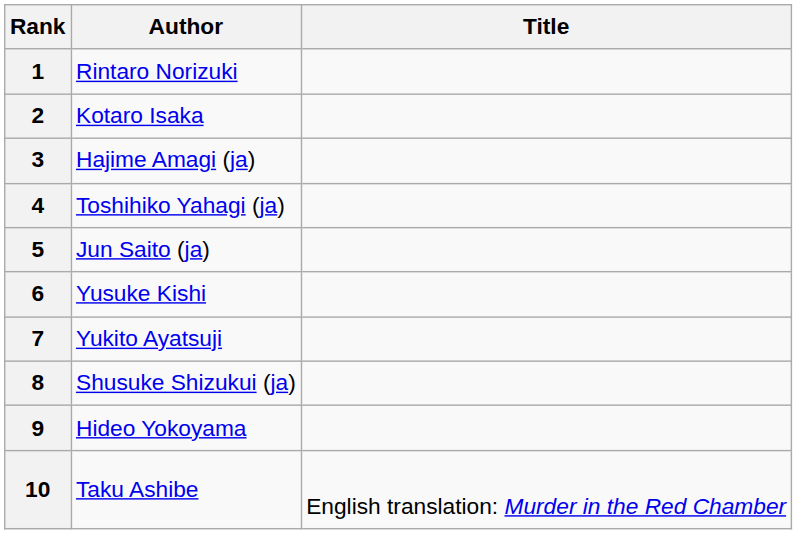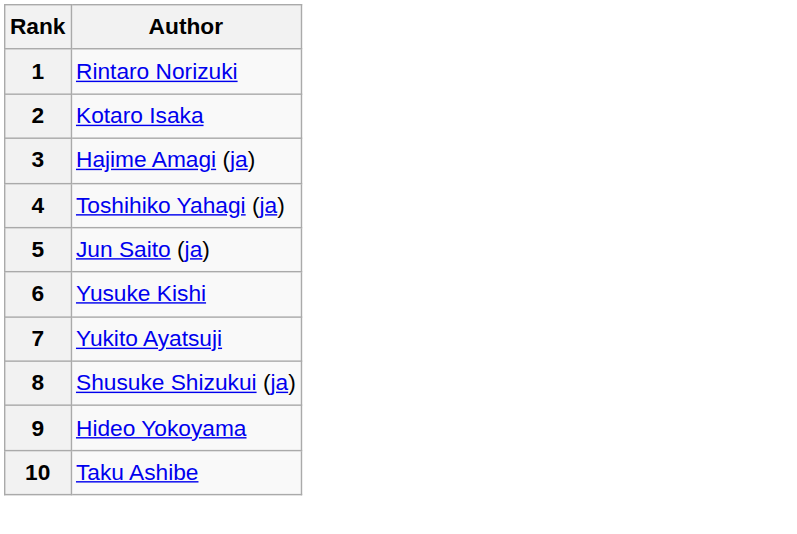- column: Title | English translation: Murder in the Red Chamber
